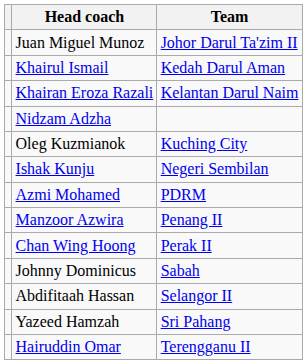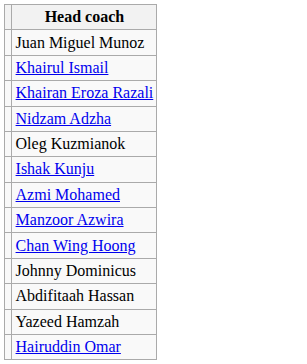- column: Team | Johor Darul Ta'zim II | Kedah Darul Aman | Kelantan Darul Naim | Kuching City | Negeri Sembilan | PDRM | Penang II | Perak II | Sabah | Selangor II | Sri Pahang | Terengganu II
